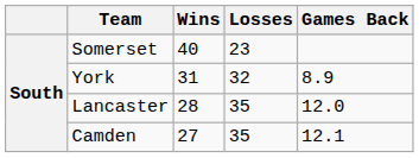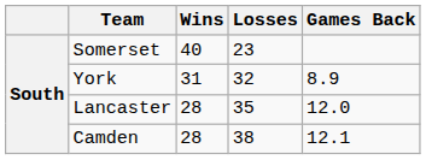Camden | Wins: 27 -> 28
Camden | Losses: 35 -> 38
